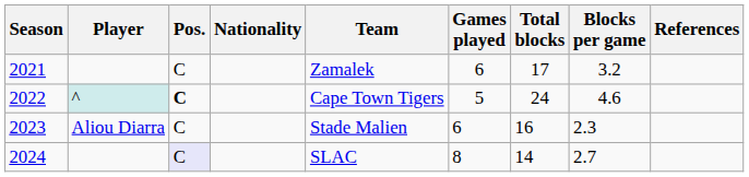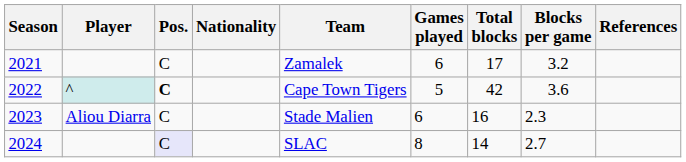2022 | Total blocks: 24 -> 42
2022 | Blocks per game: 4.6 -> 3.6
